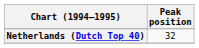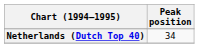Netherlands (Dutch Top 40) | Peak position: 32 -> 34
